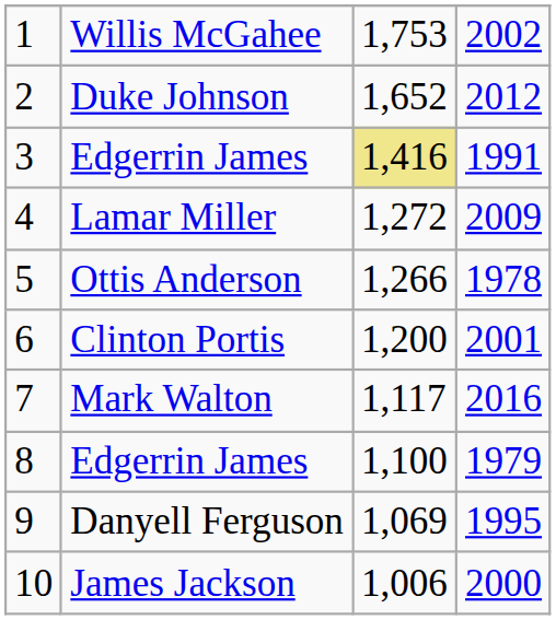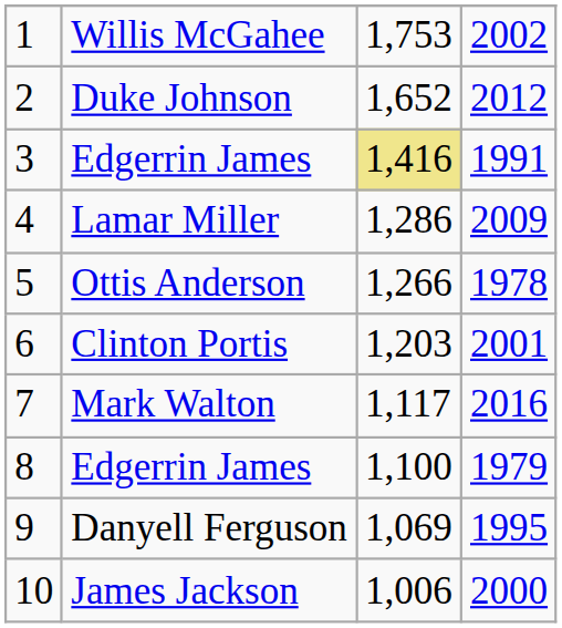Lamar Miller | column 3: 1,272 -> 1,286
Clinton Portis | column 3: 1,200 -> 1,203
